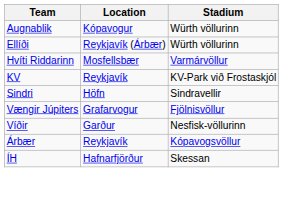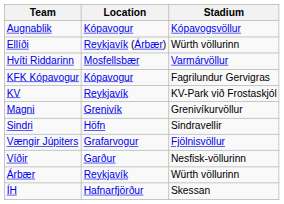Augnablik | Stadium: Würth völlurinn -> Kópavogsvöllur
+ row: KFK Kópavogur | Kópavogur | Fagrilundur Gervigras
+ row: Magni | Grenivík | Grenivíkurvöllur
Árbær | Stadium: Kópavogsvöllur -> Würth völlurinn
